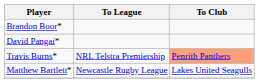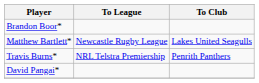rows swapped: David Pangai* <-> Matthew Bartlett*
Travis Burns* | To Club: lightsalmon background -> no background
